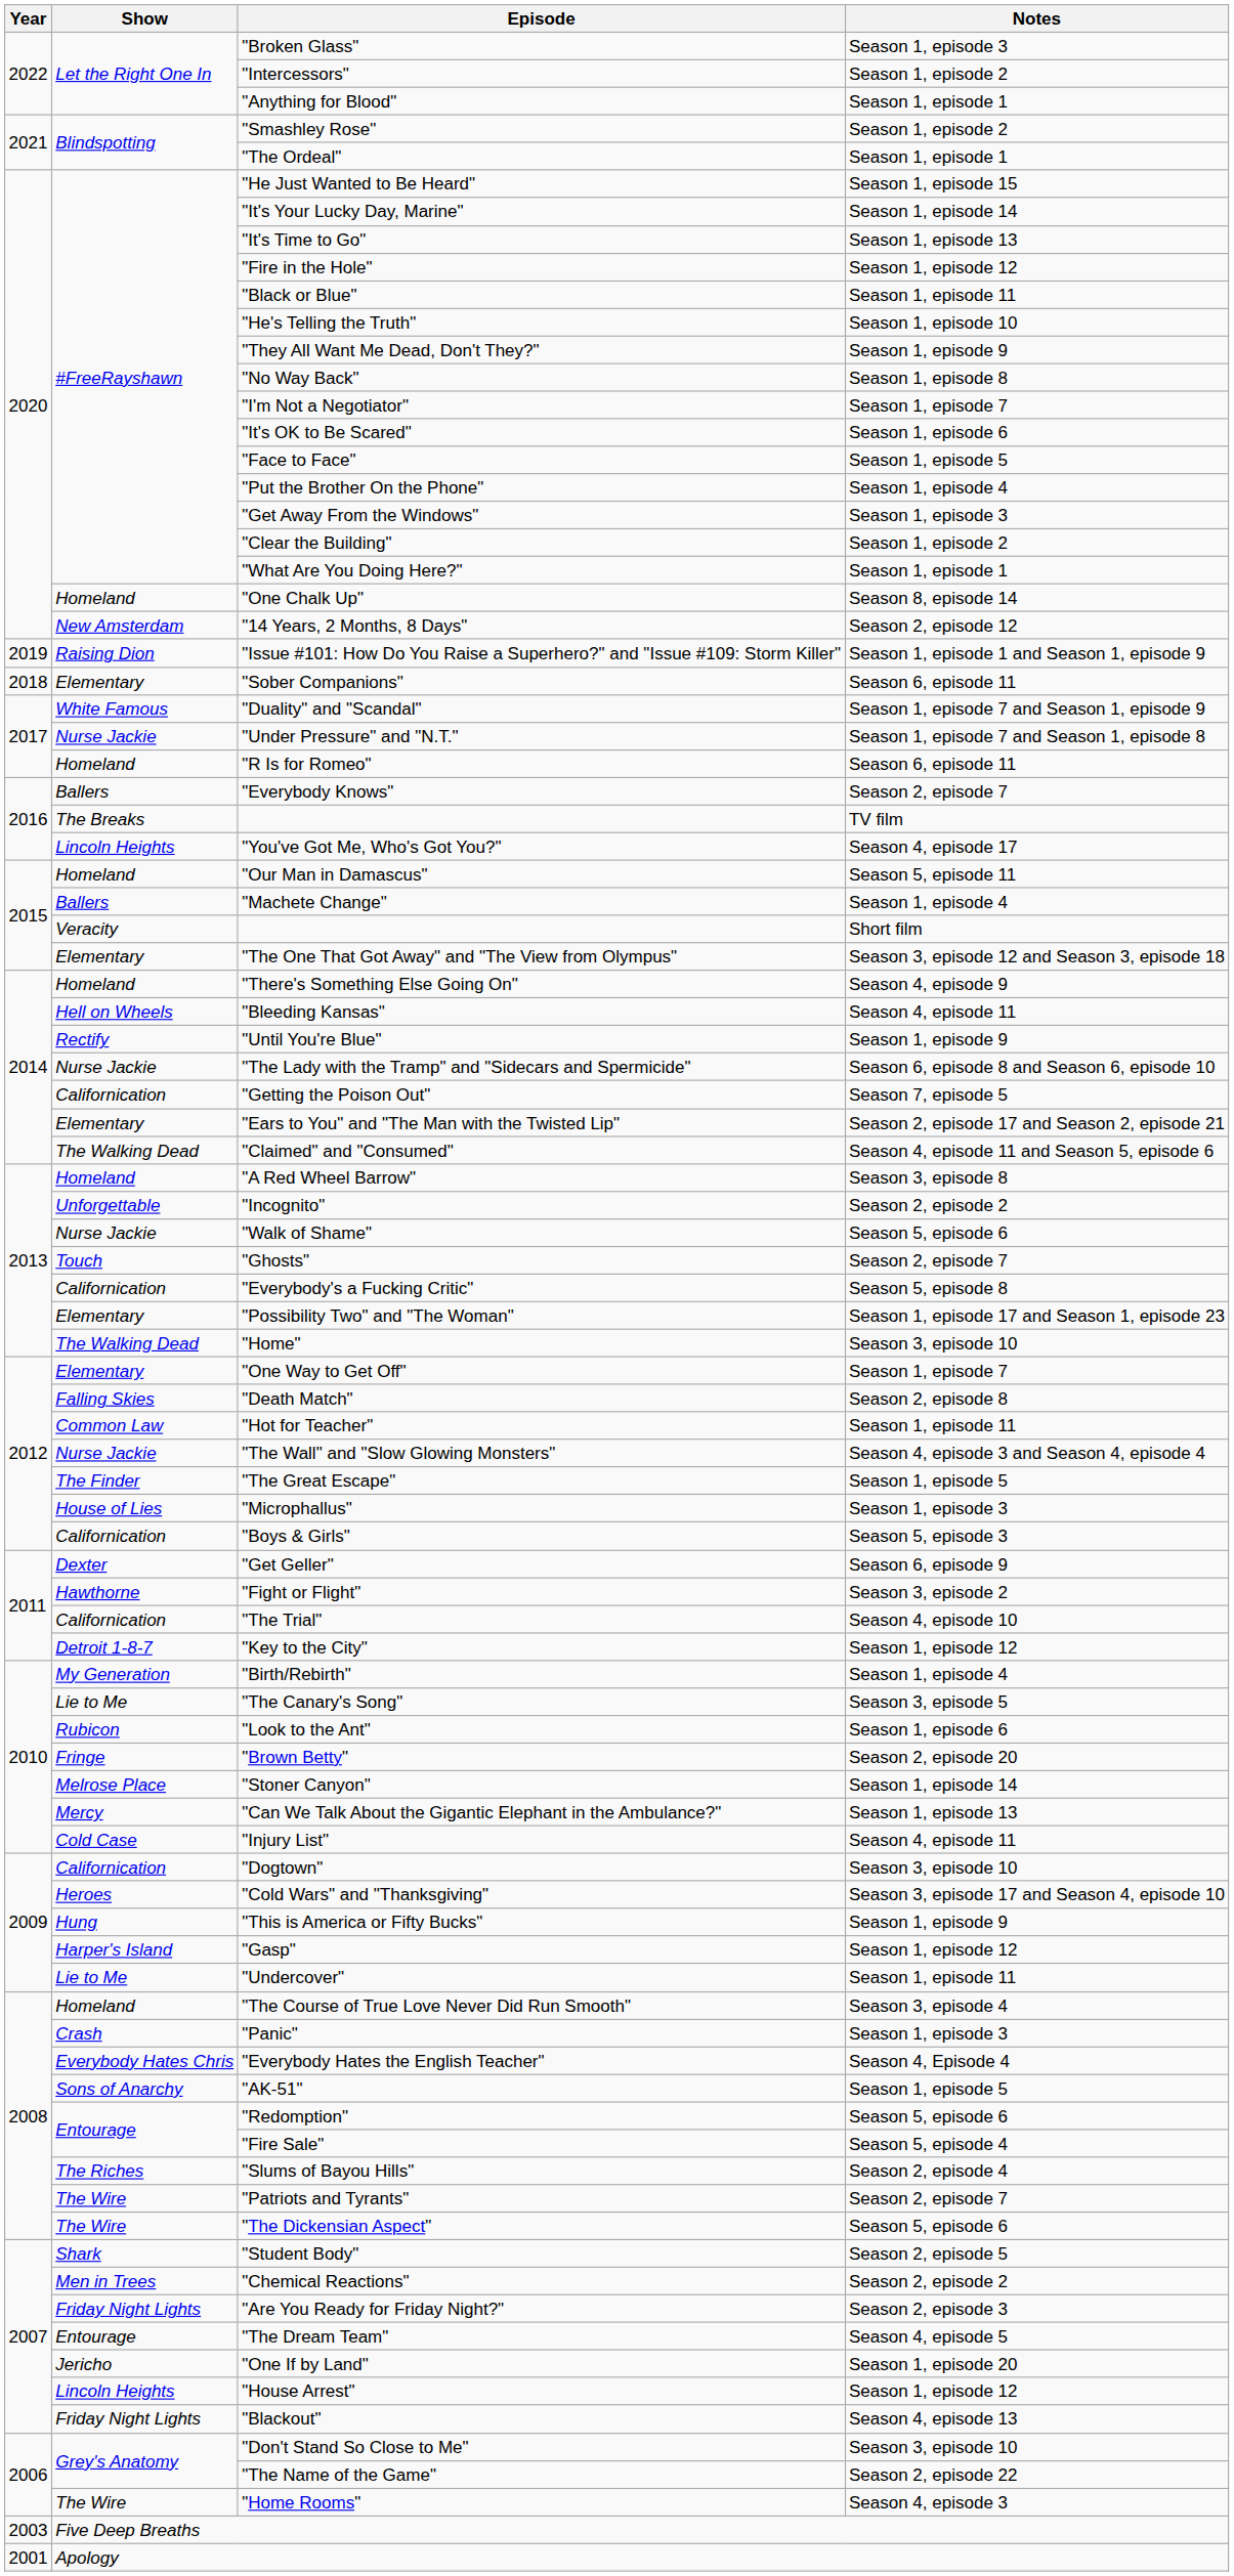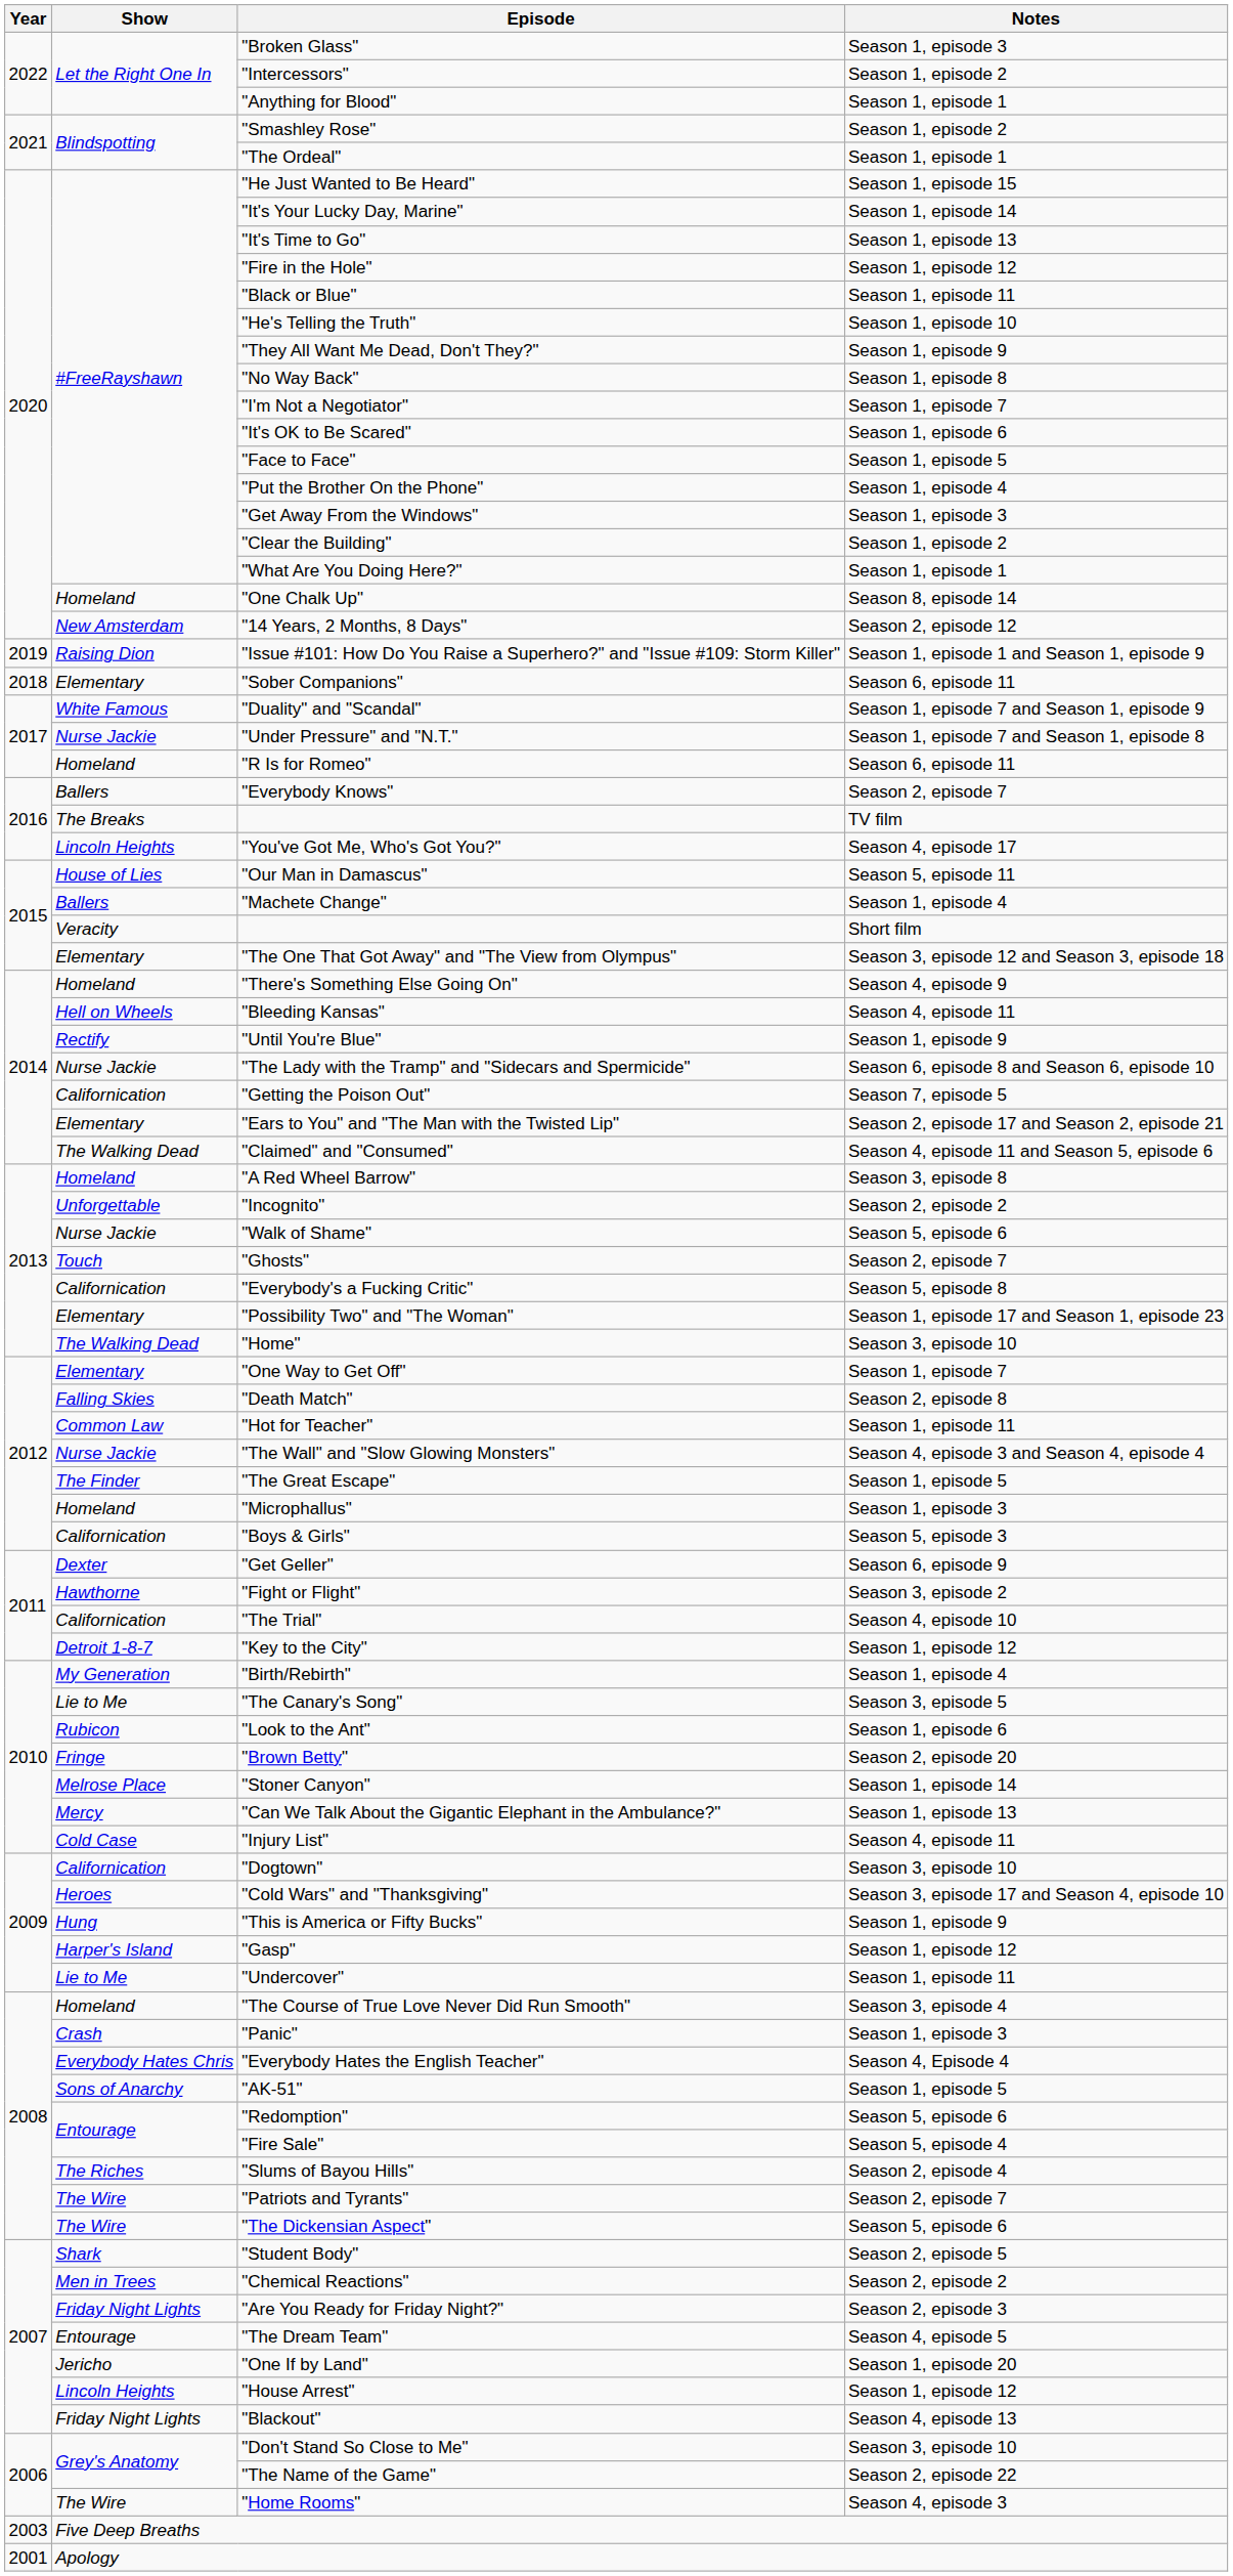"Our Man in Damascus" | Show: Homeland -> House of Lies
"Microphallus" | Show: House of Lies -> Homeland
